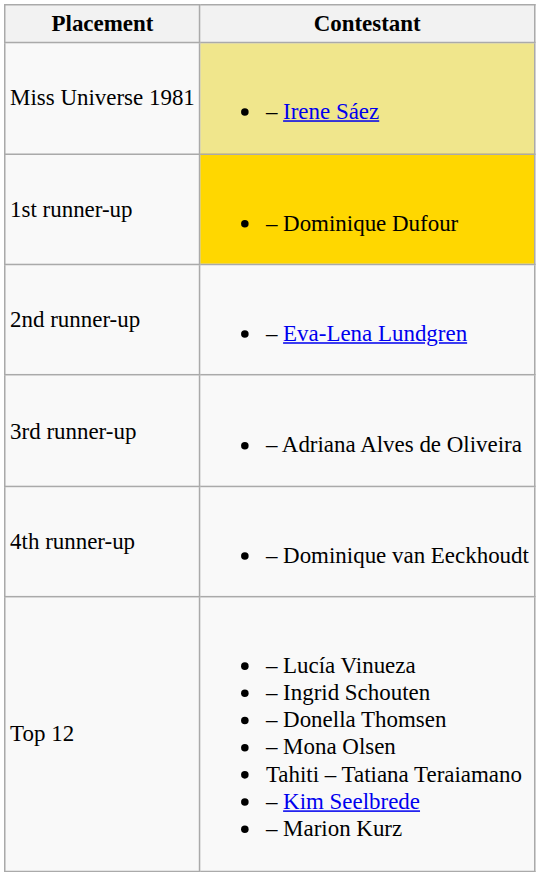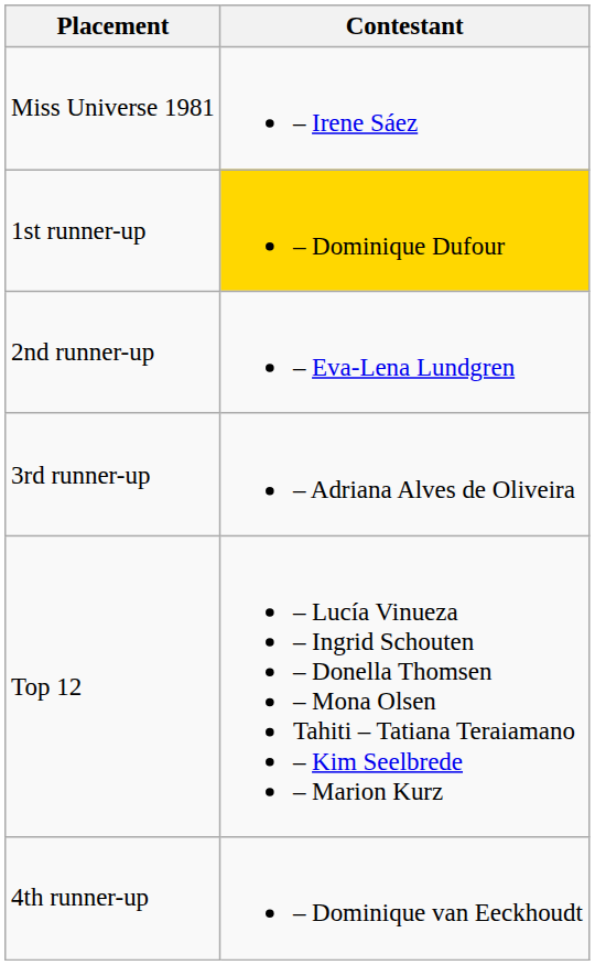Miss Universe 1981 | Contestant: khaki background -> no background
rows swapped: 4th runner-up <-> Top 12
